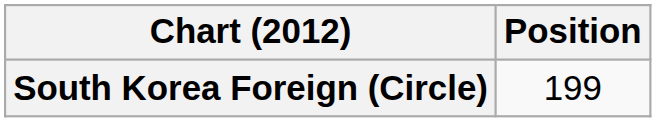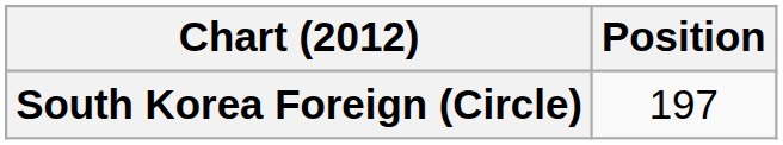South Korea Foreign (Circle) | Position: 199 -> 197
